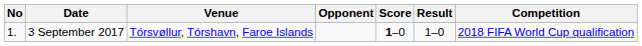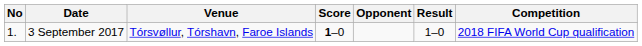columns swapped: Opponent <-> Score
